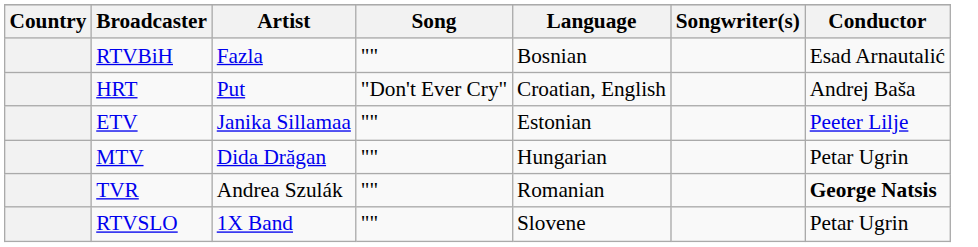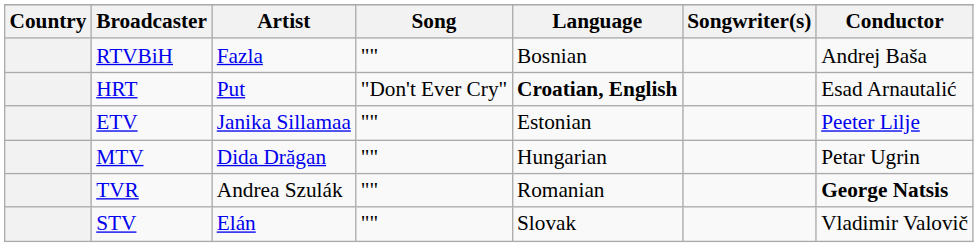RTVBiH | Conductor: Esad Arnautalić -> Andrej Baša
HRT | Language: normal -> bold
HRT | Conductor: Andrej Baša -> Esad Arnautalić
+ row: STV | Elán | "" | Slovak | Vladimir Valovič
- row: RTVSLO | 1X Band | "" | Slovene | Petar Ugrin
